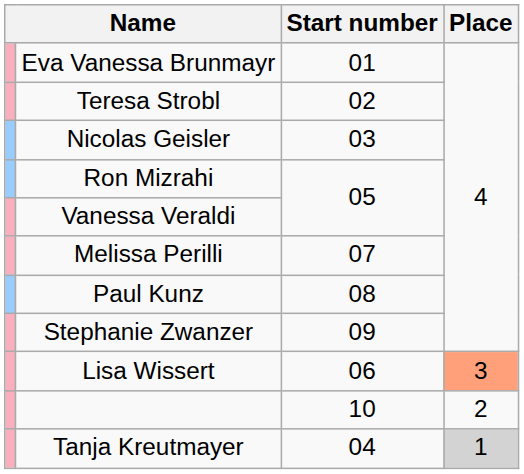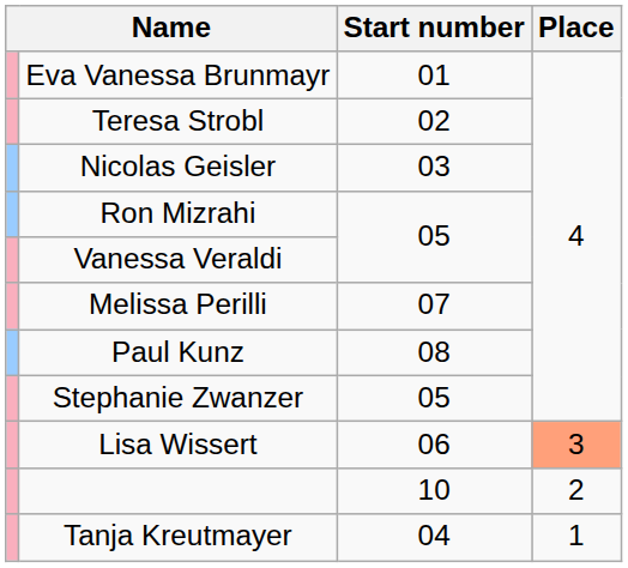Stephanie Zwanzer | Start number: 09 -> 05
Tanja Kreutmayer | Place: lightgrey background -> no background
